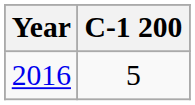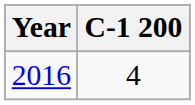2016 | C-1 200: 5 -> 4
